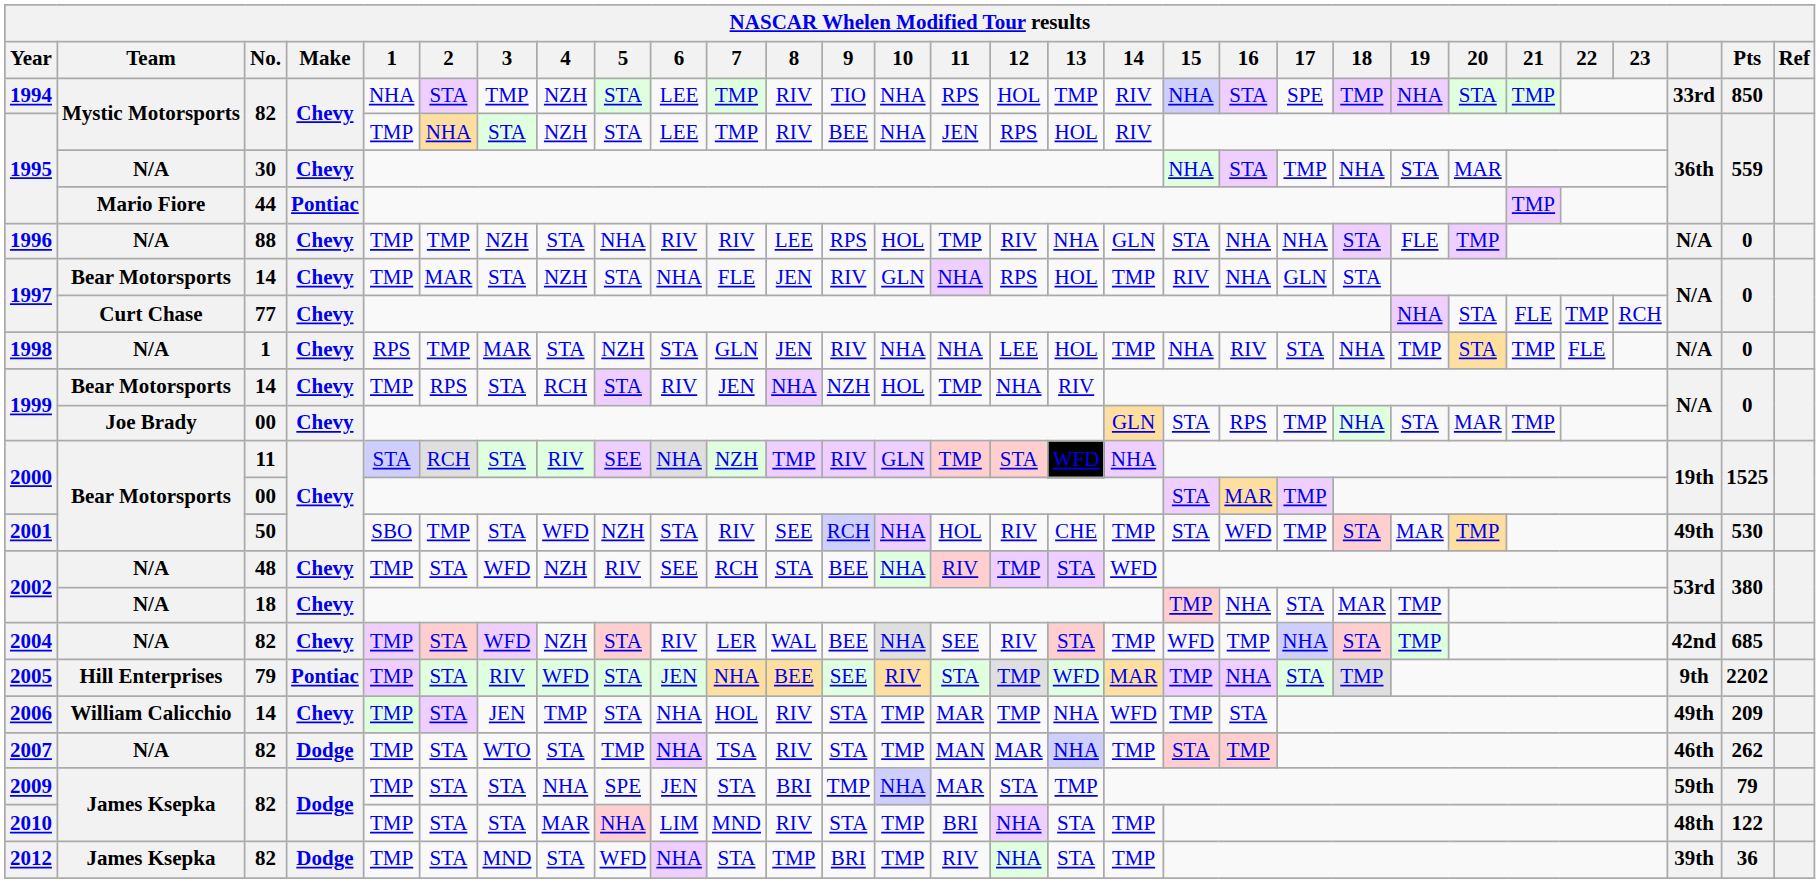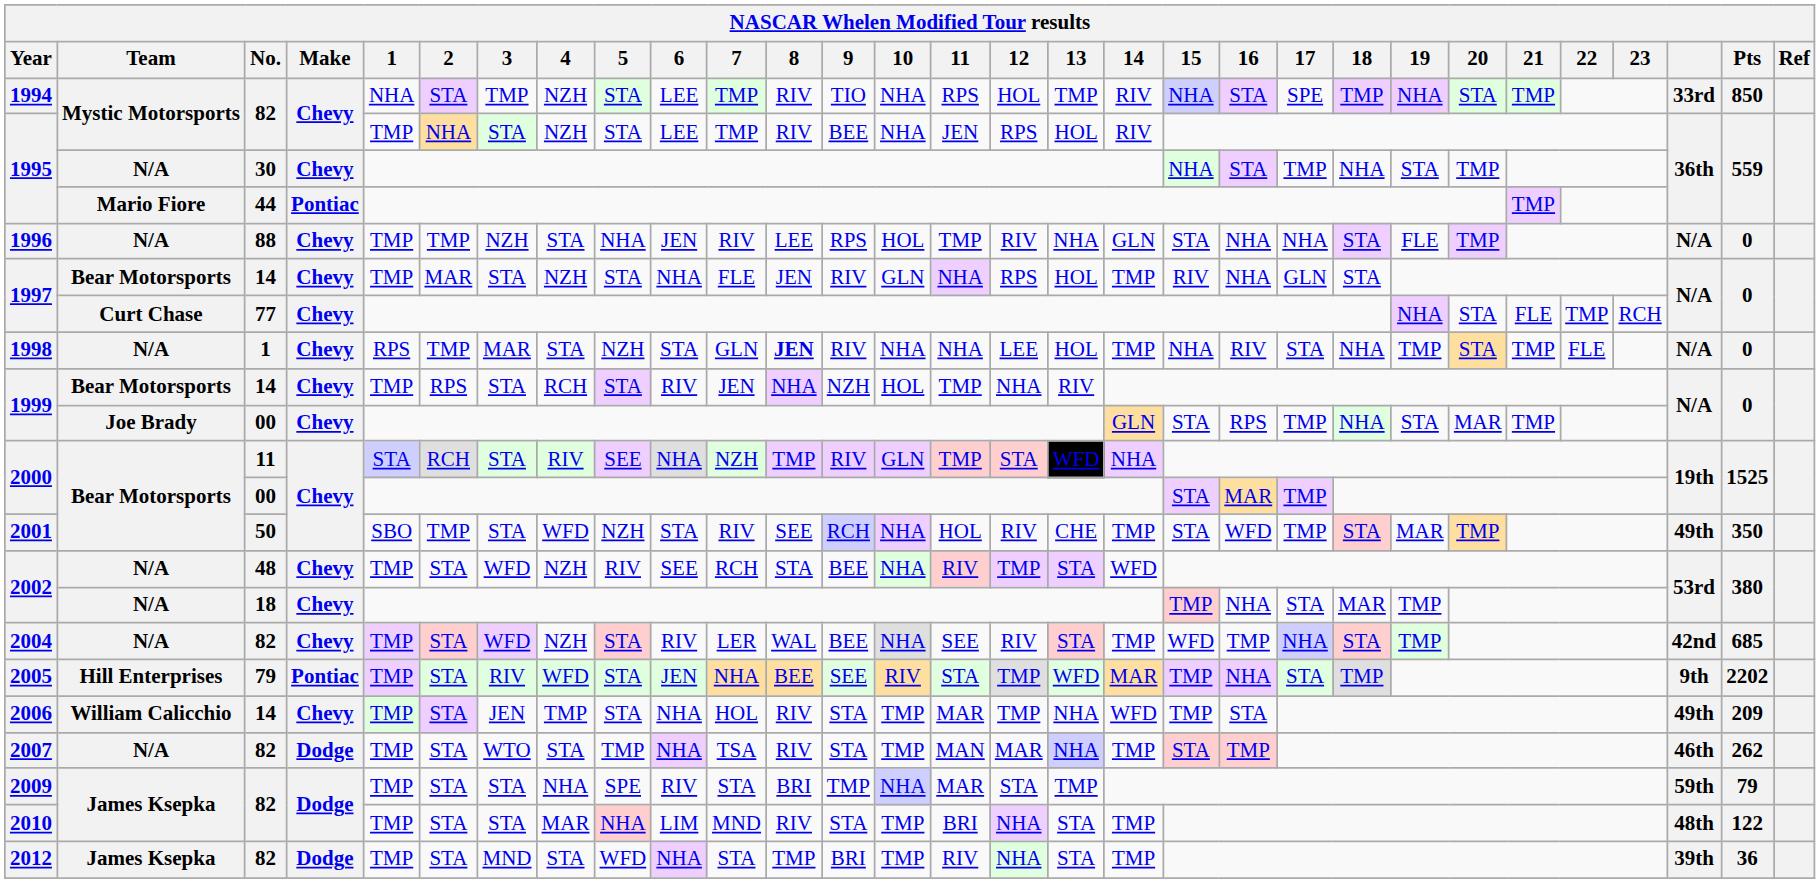1995 / 30 | 20: MAR -> TMP
1996 | 6: RIV -> JEN
1998 | 8: normal -> bold
2001 | Pts: 530 -> 350
2009 | 6: JEN -> RIV
